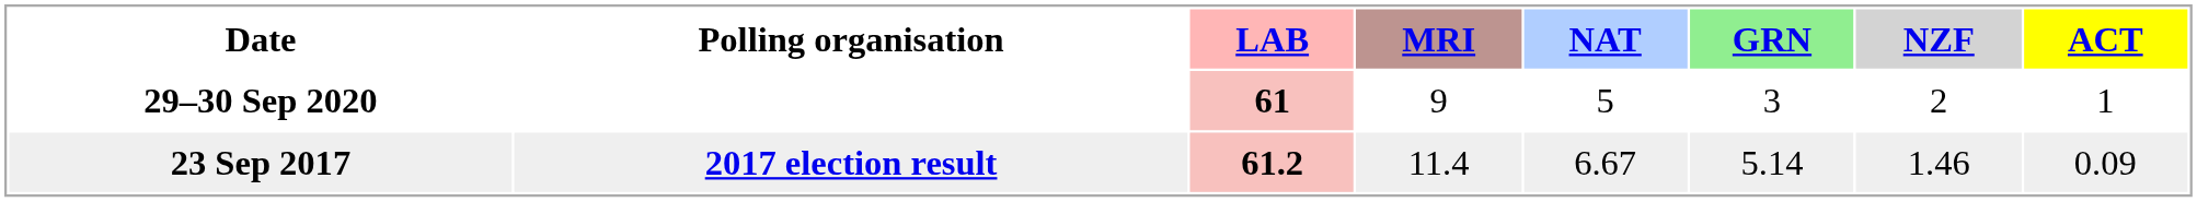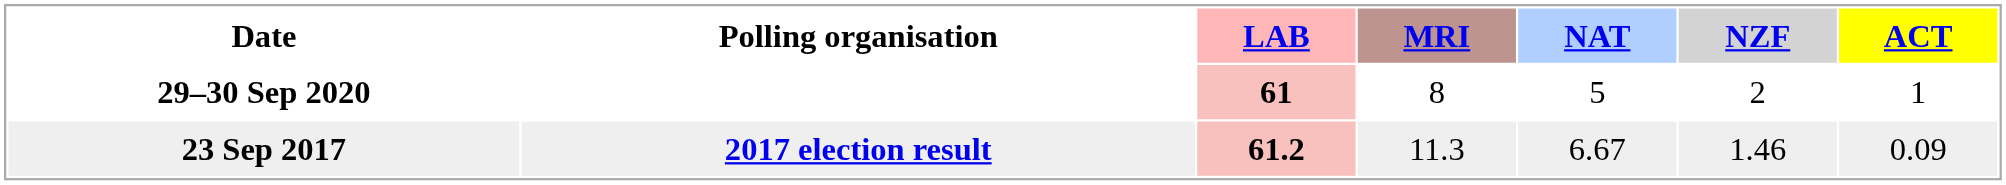- column: GRN | 3 | 5.14
29–30 Sep 2020 | MRI: 9 -> 8
23 Sep 2017 | MRI: 11.4 -> 11.3
